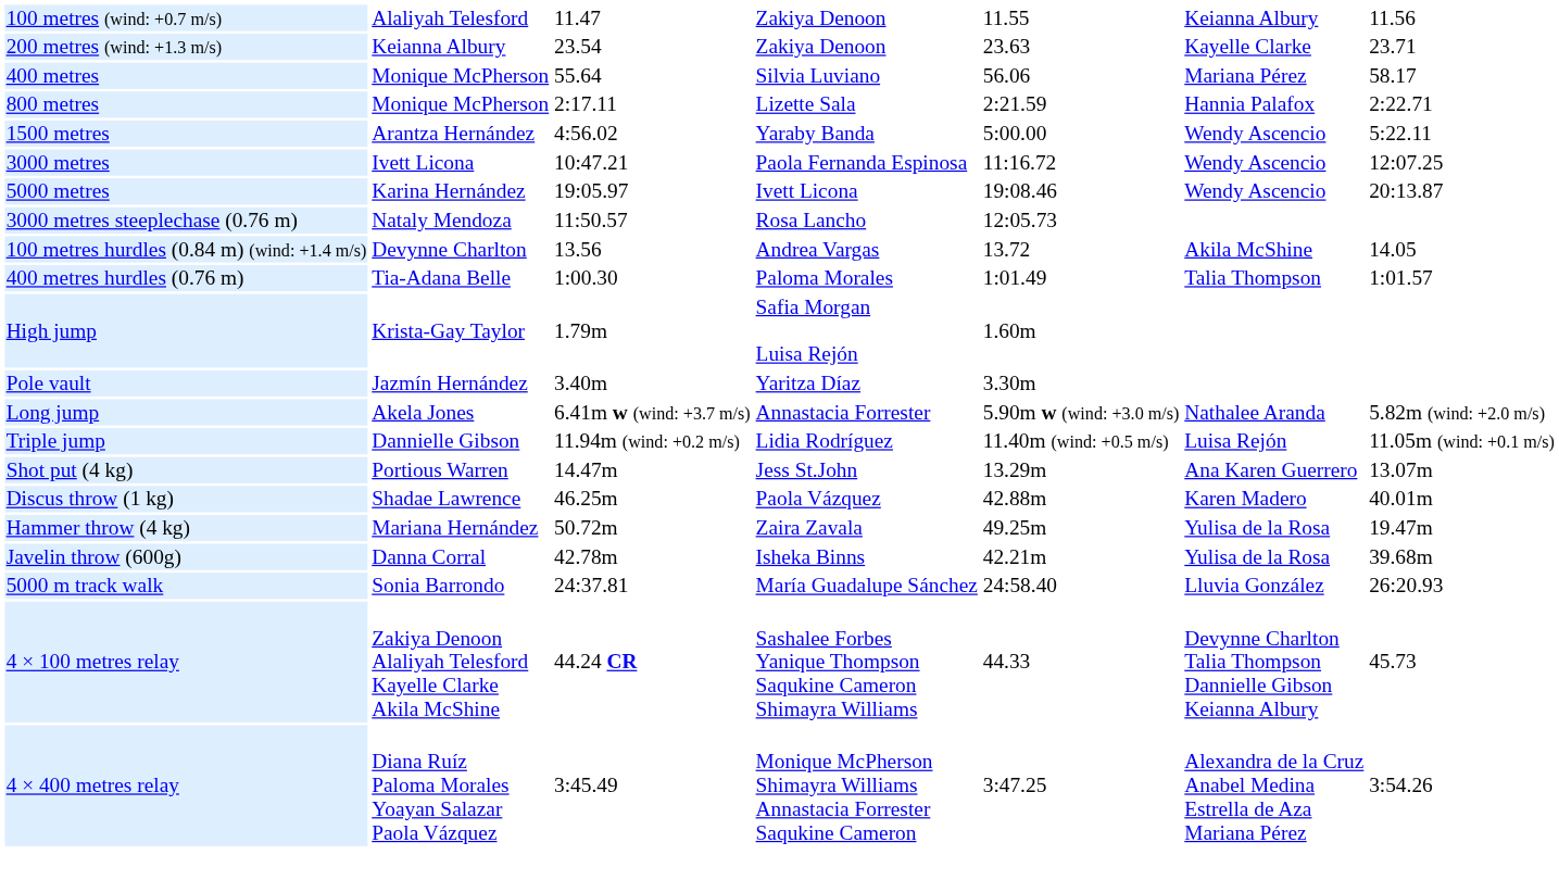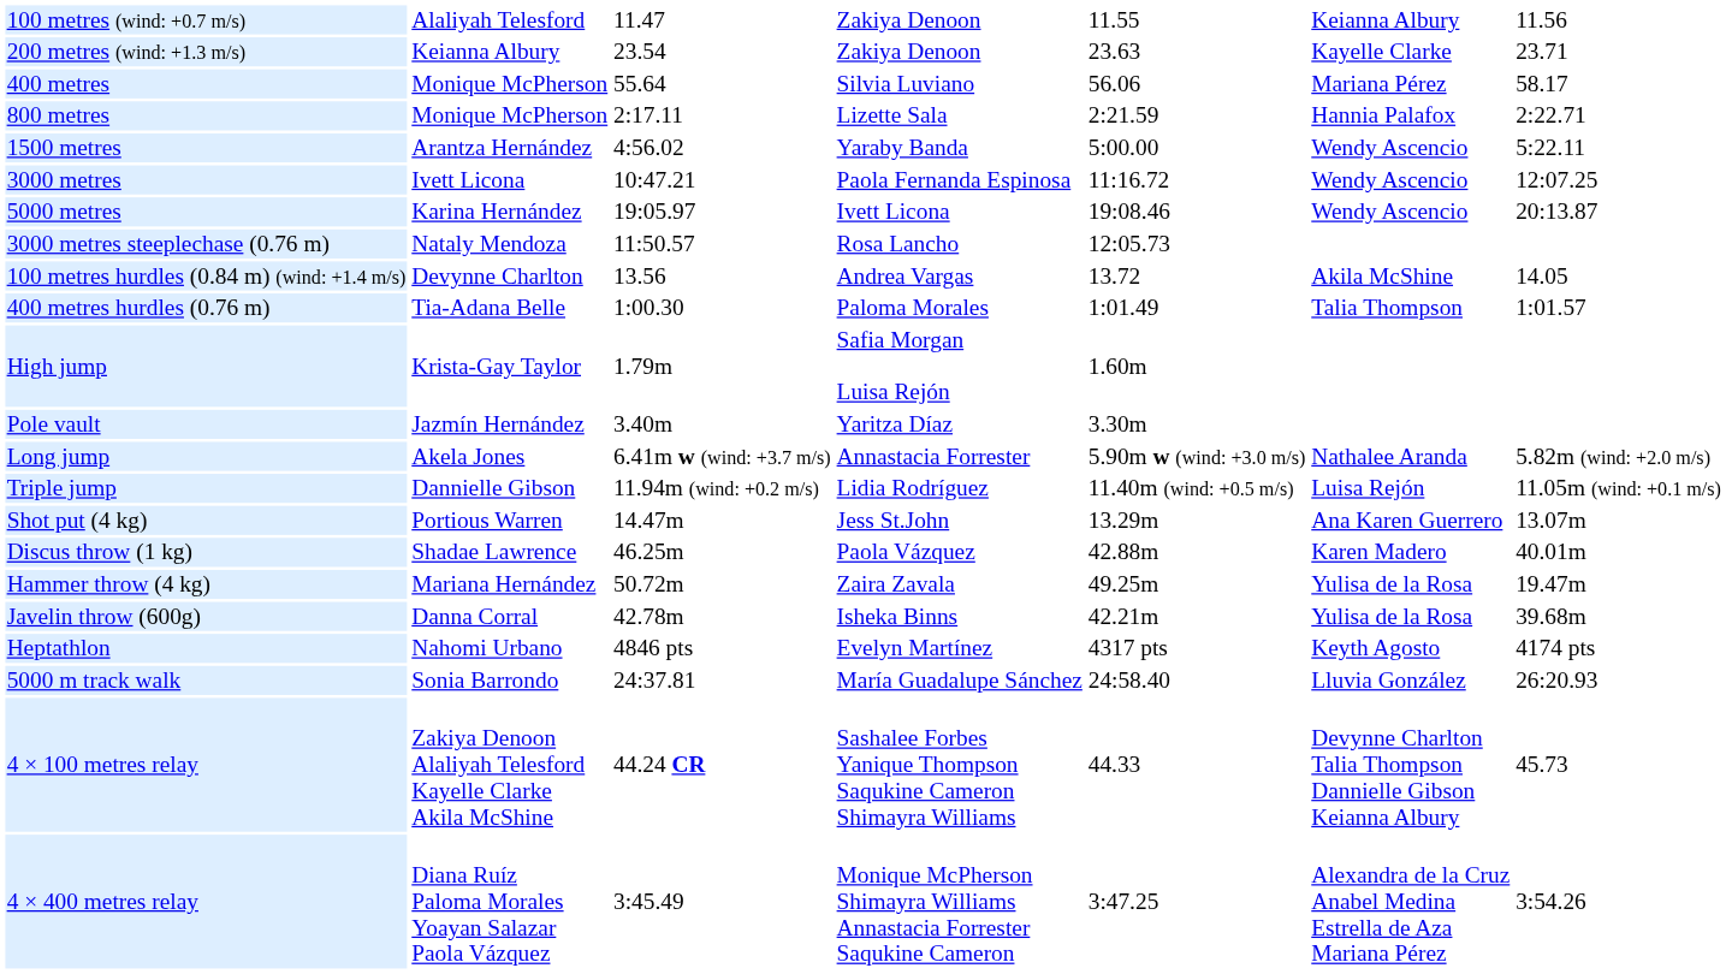+ row: Heptathlon | Nahomi Urbano | 4846 pts | Evelyn Martínez | 4317 pts | Keyth Agosto | 4174 pts
